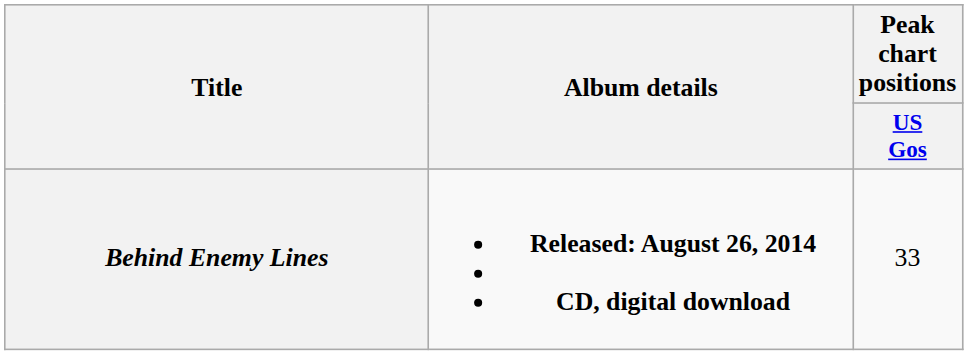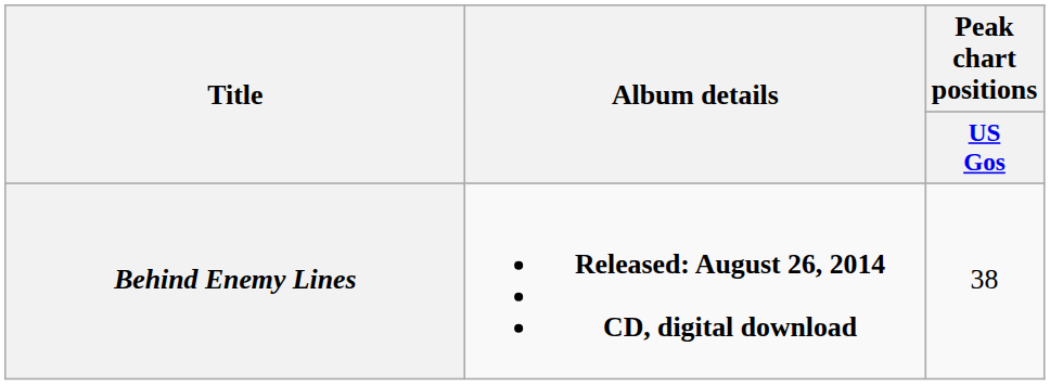Behind Enemy Lines | Peak chart positions / US Gos: 33 -> 38
